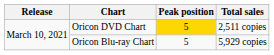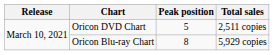Oricon DVD Chart | Peak position: gold background -> no background
Oricon Blu-ray Chart | Peak position: 5 -> 8
